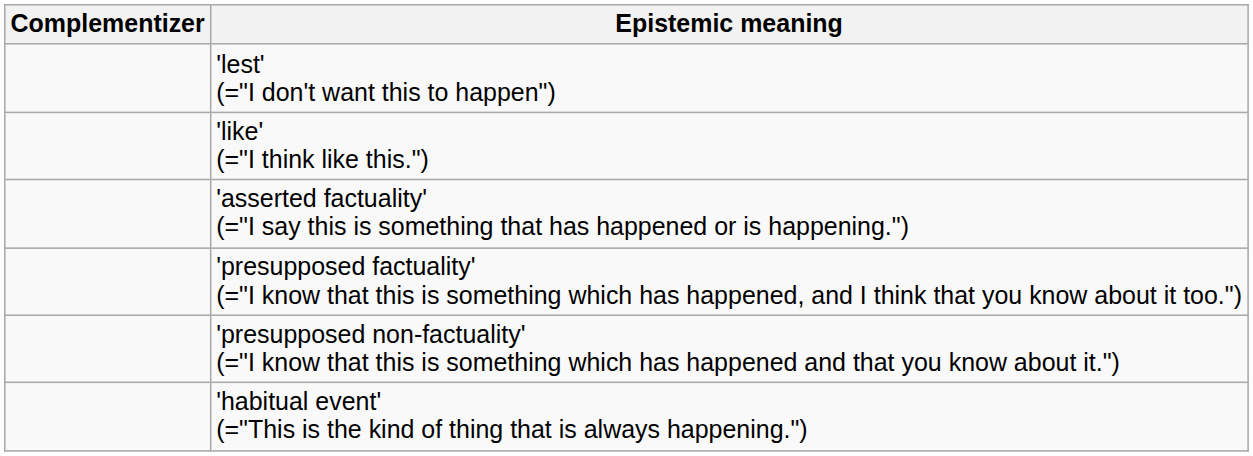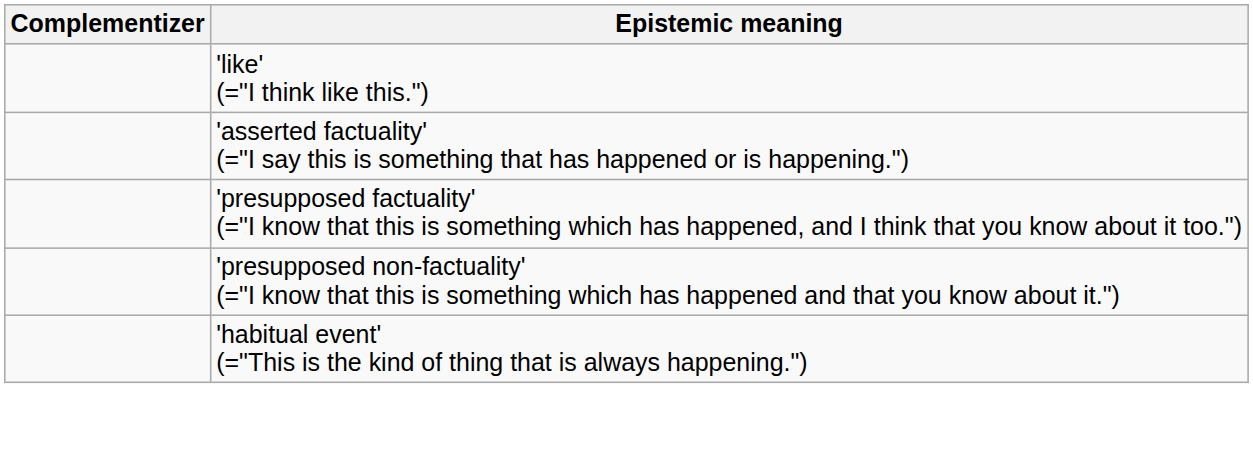- row: 'lest' (="I don't want this to happen")
